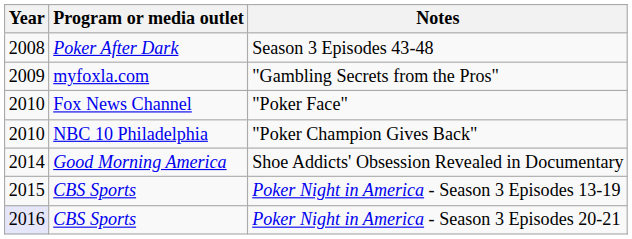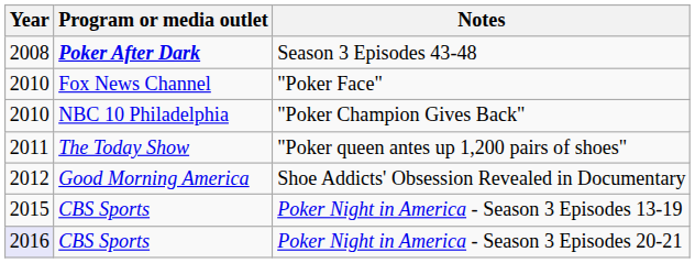Season 3 Episodes 43-48 | Program or media outlet: normal -> bold
- row: 2009 | myfoxla.com | "Gambling Secrets from the Pros"
+ row: 2011 | The Today Show | "Poker queen antes up 1,200 pairs of shoes"
Shoe Addicts' Obsession Revealed in Documentary | Year: 2014 -> 2012
